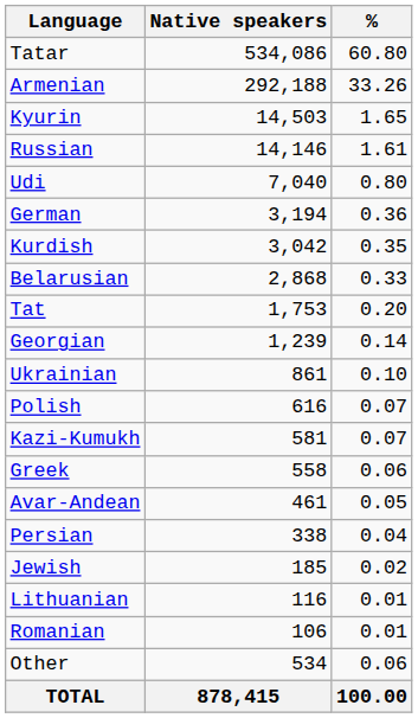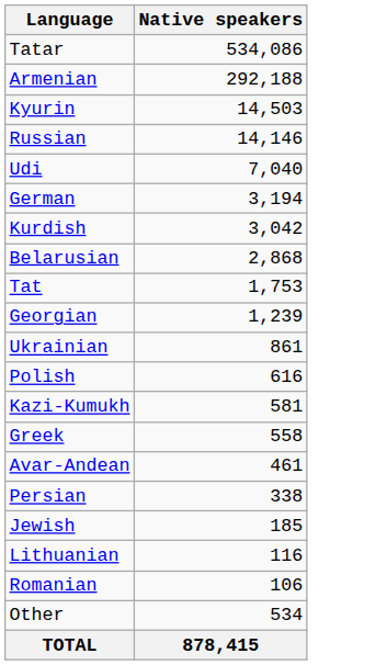- column: % | 60.80 | 33.26 | 1.65 | 1.61 | 0.80 | 0.36 | 0.35 | 0.33 | 0.20 | 0.14 | 0.10 | 0.07 | 0.07 | 0.06 | 0.05 | 0.04 | 0.02 | 0.01 | 0.01 | 0.06 | 100.00
